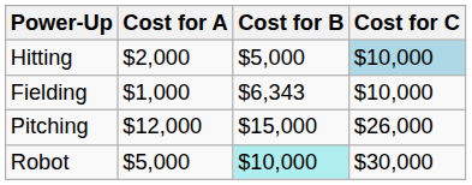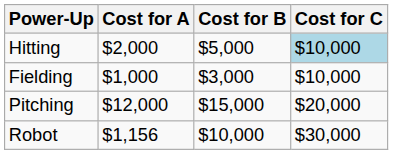Fielding | Cost for B: $6,343 -> $3,000
Pitching | Cost for C: $26,000 -> $20,000
Robot | Cost for A: $5,000 -> $1,156
Robot | Cost for B: paleturquoise background -> no background
